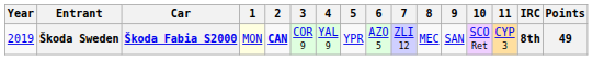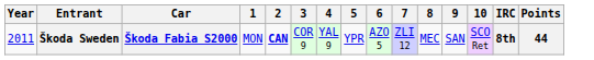- column: 11 | CYP 3
Škoda Sweden | Year: 2019 -> 2011
Škoda Sweden | 1: lightyellow background -> no background
Škoda Sweden | Points: 49 -> 44
